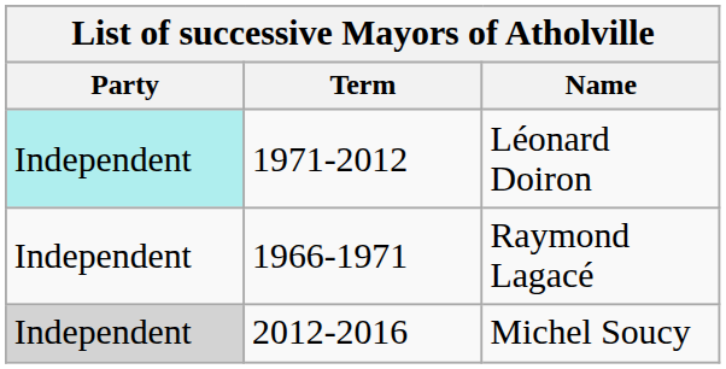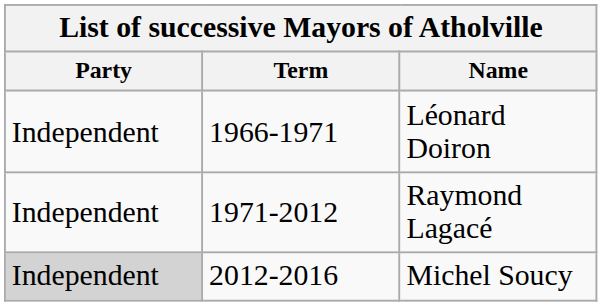Léonard Doiron | Party: paleturquoise background -> no background
Léonard Doiron | Term: 1971-2012 -> 1966-1971
Raymond Lagacé | Term: 1966-1971 -> 1971-2012
